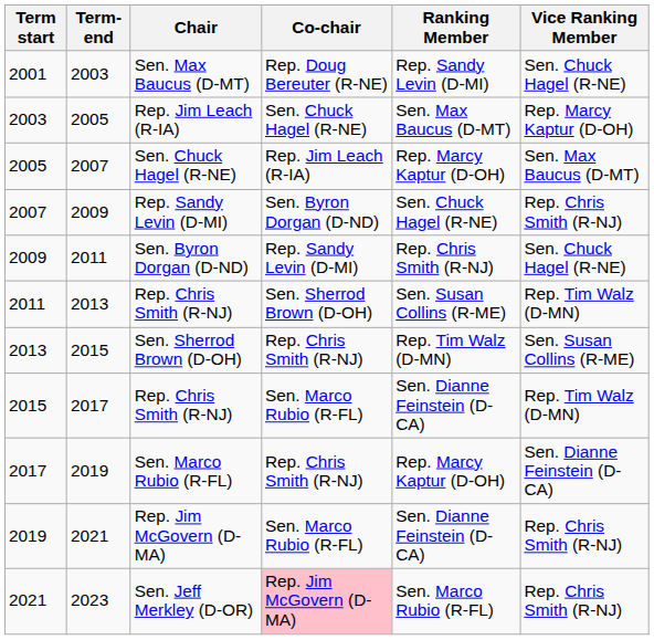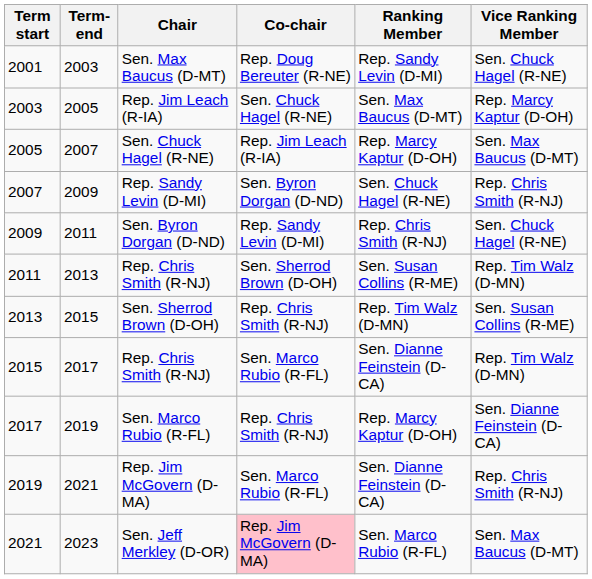Sen. Jeff Merkley (D-OR) | Vice Ranking Member: Rep. Chris Smith (R-NJ) -> Sen. Max Baucus (D-MT)
